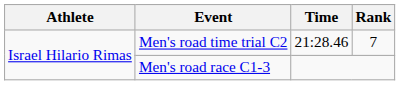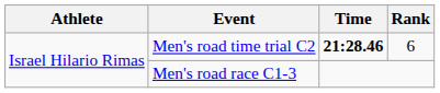Men's road time trial C2 | Time: normal -> bold
Men's road time trial C2 | Rank: 7 -> 6
